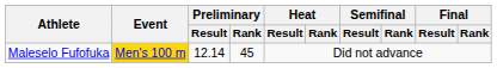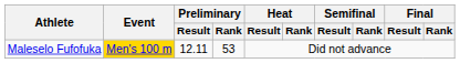Maleselo Fufofuka | Preliminary / Result: 12.14 -> 12.11
Maleselo Fufofuka | Preliminary / Rank: 45 -> 53
